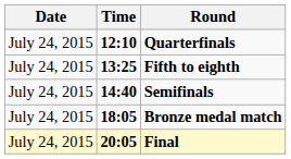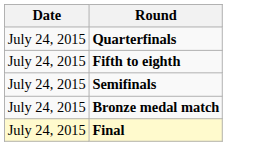- column: Time | 12:10 | 13:25 | 14:40 | 18:05 | 20:05
